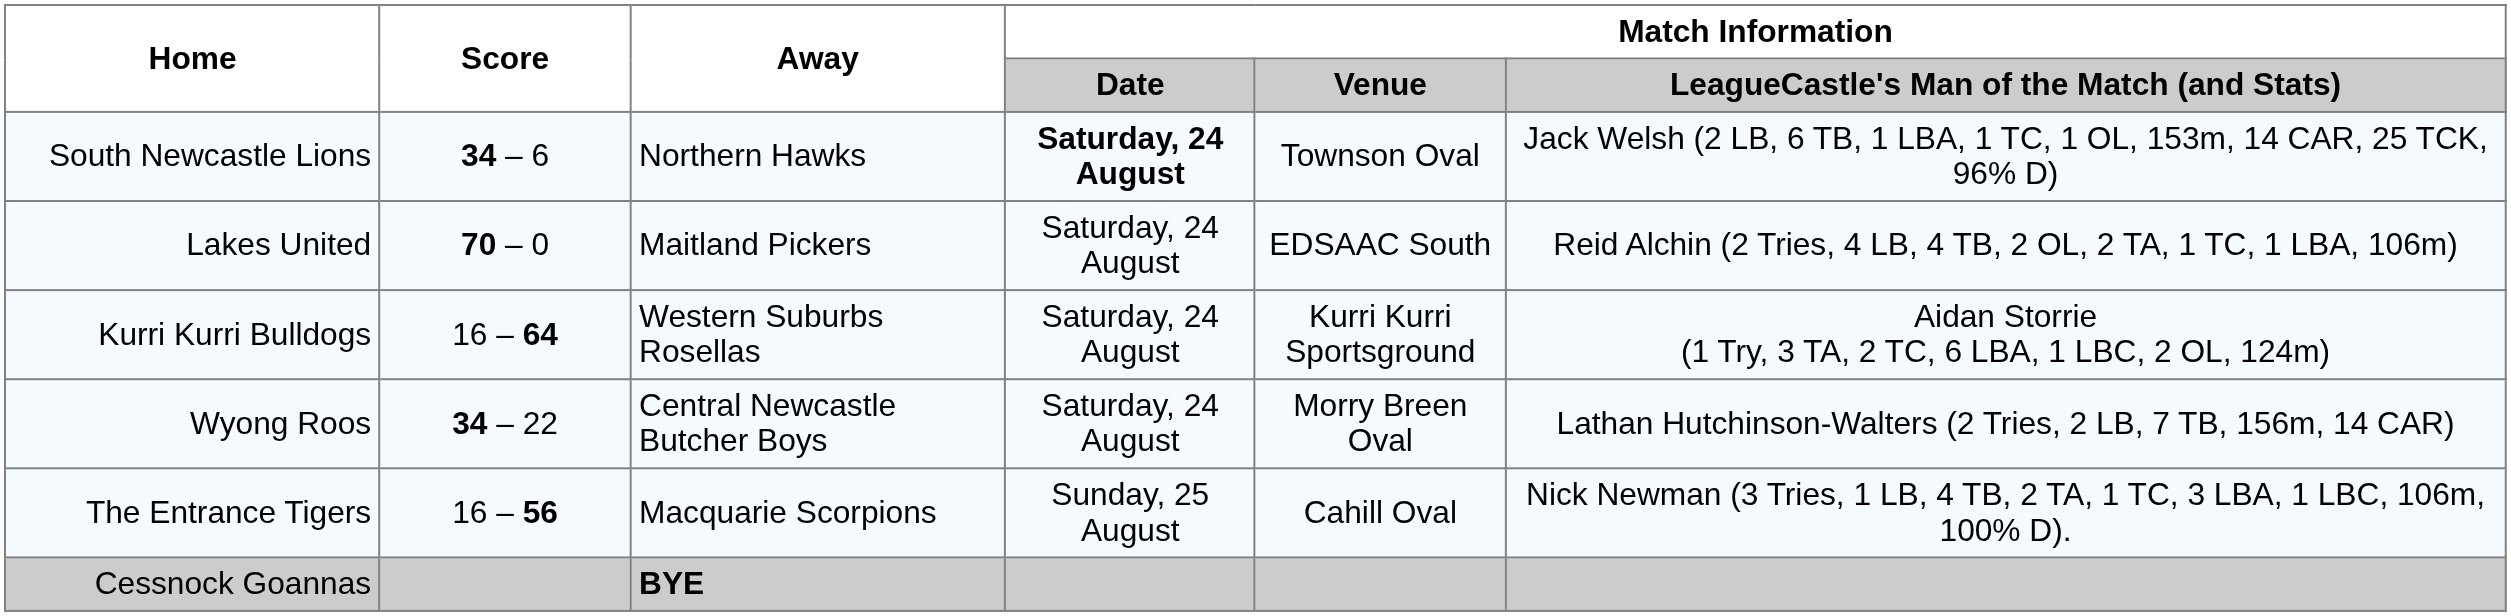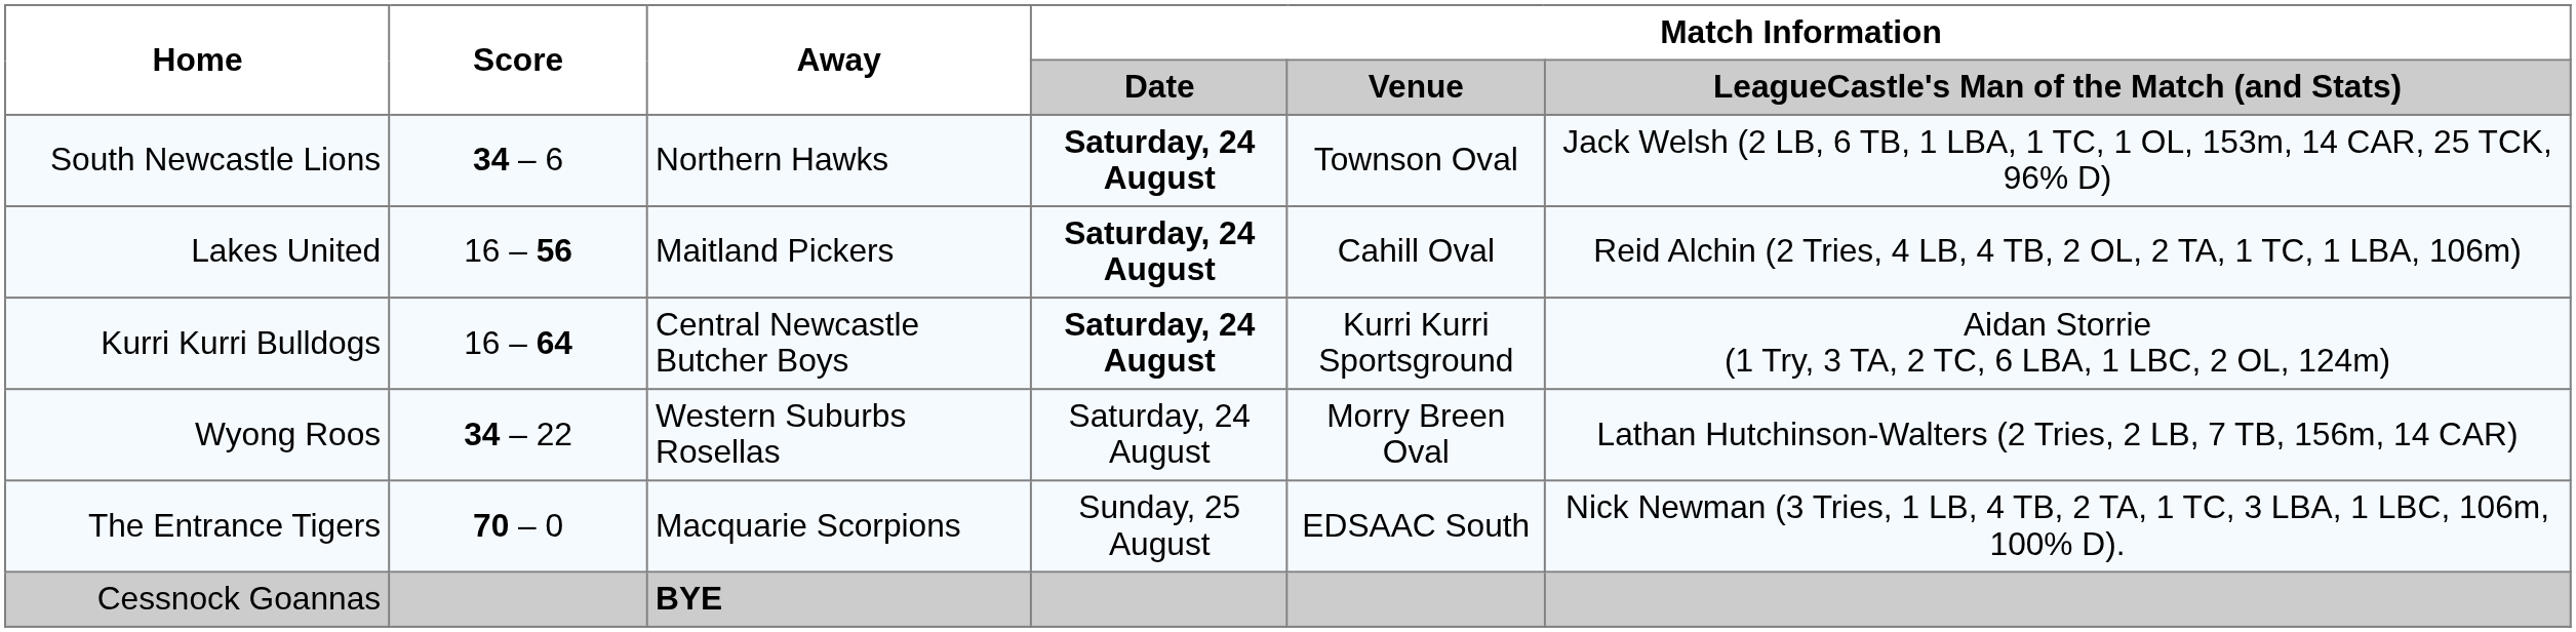Lakes United | Score: 70 – 0 -> 16 – 56
Lakes United | Match Information / Date: normal -> bold
Lakes United | Match Information / Venue: EDSAAC South -> Cahill Oval
Kurri Kurri Bulldogs | Away: Western Suburbs Rosellas -> Central Newcastle Butcher Boys
Kurri Kurri Bulldogs | Match Information / Date: normal -> bold
Wyong Roos | Away: Central Newcastle Butcher Boys -> Western Suburbs Rosellas
The Entrance Tigers | Score: 16 – 56 -> 70 – 0
The Entrance Tigers | Match Information / Venue: Cahill Oval -> EDSAAC South
